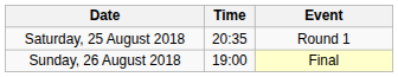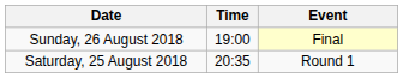rows swapped: Saturday, 25 August 2018 <-> Sunday, 26 August 2018
